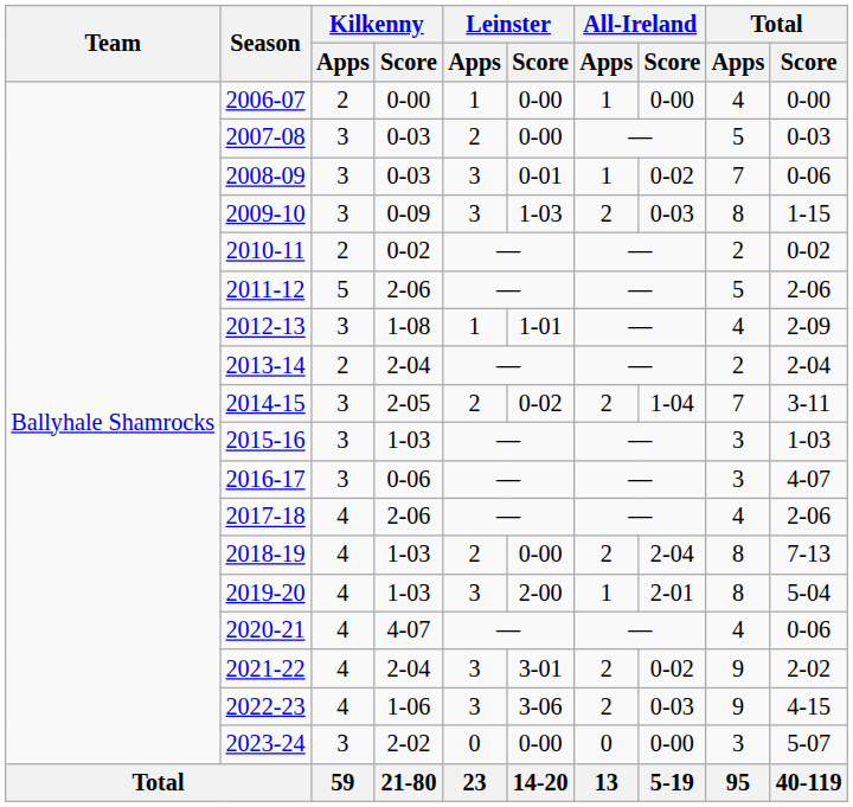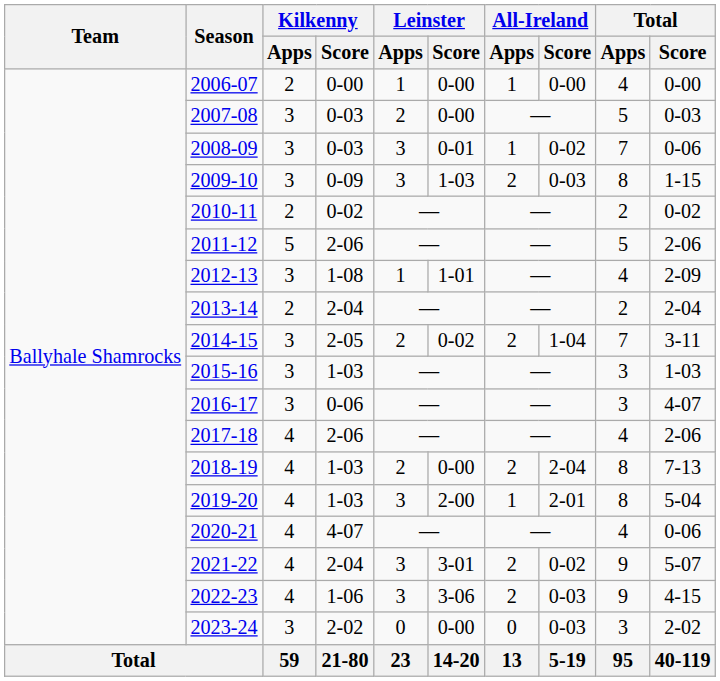2021-22 | Total / Score: 2-02 -> 5-07
2023-24 | All-Ireland / Score: 0-00 -> 0-03
2023-24 | Total / Score: 5-07 -> 2-02
